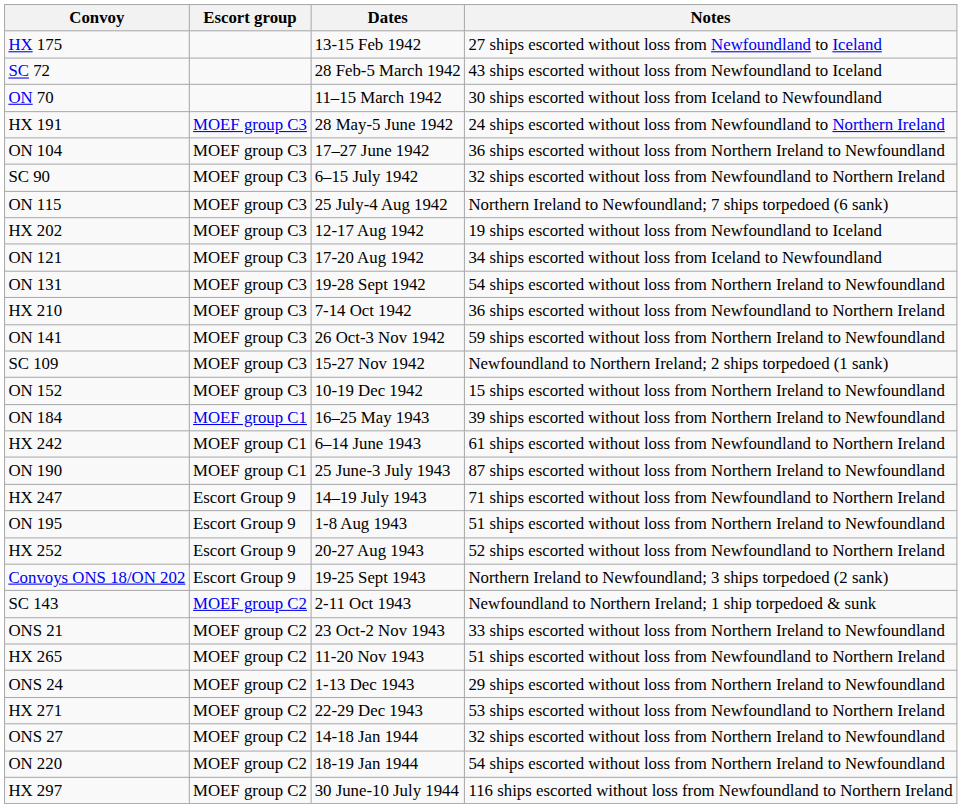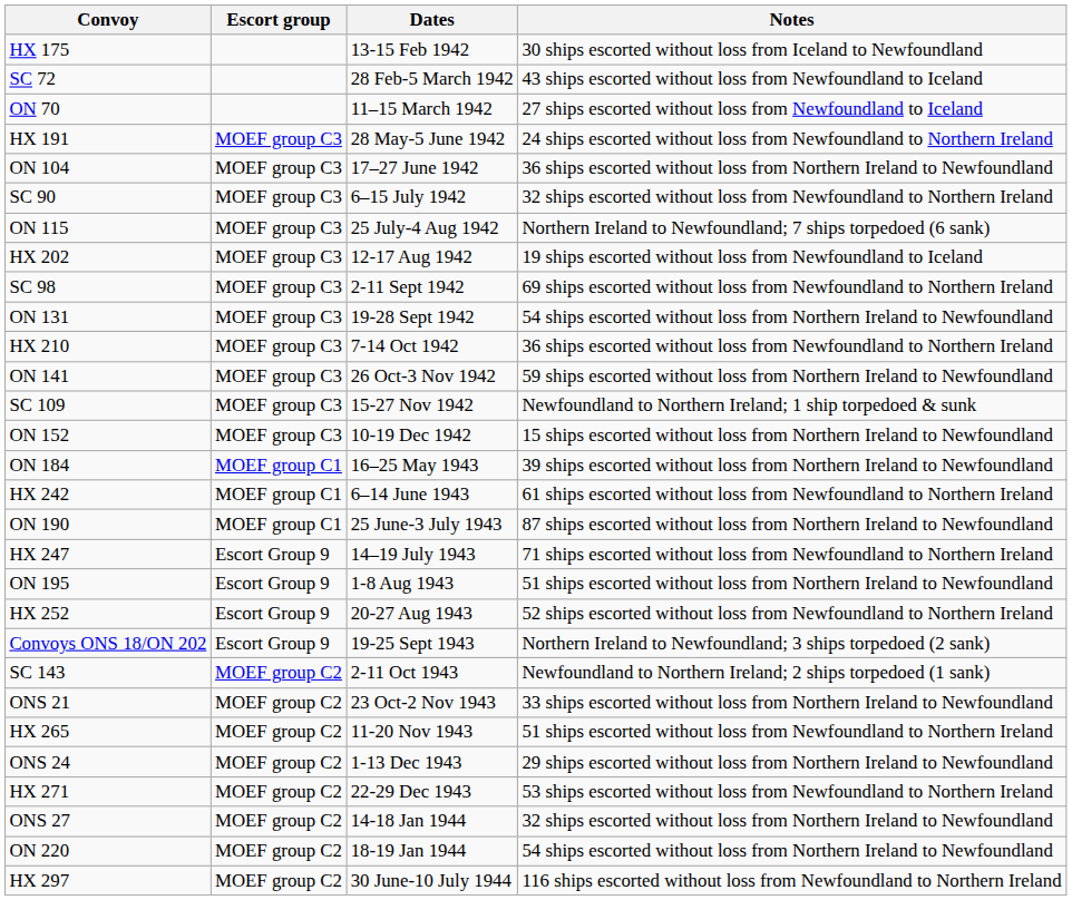HX 175 | Notes: 27 ships escorted without loss from Newfoundland to Iceland -> 30 ships escorted without loss from Iceland to Newfoundland
ON 70 | Notes: 30 ships escorted without loss from Iceland to Newfoundland -> 27 ships escorted without loss from Newfoundland to Iceland
- row: ON 121 | MOEF group C3 | 17-20 Aug 1942 | 34 ships escorted without loss from Iceland to Newfoundland
+ row: SC 98 | MOEF group C3 | 2-11 Sept 1942 | 69 ships escorted without loss from Newfoundland to Northern Ireland
SC 109 | Notes: Newfoundland to Northern Ireland; 2 ships torpedoed (1 sank) -> Newfoundland to Northern Ireland; 1 ship torpedoed & sunk
SC 143 | Notes: Newfoundland to Northern Ireland; 1 ship torpedoed & sunk -> Newfoundland to Northern Ireland; 2 ships torpedoed (1 sank)
